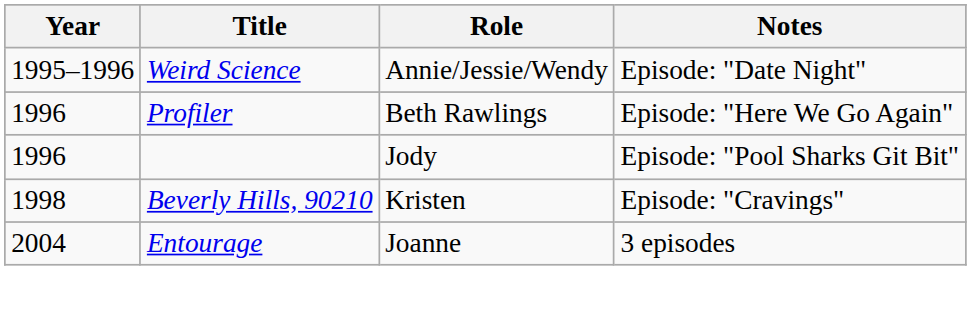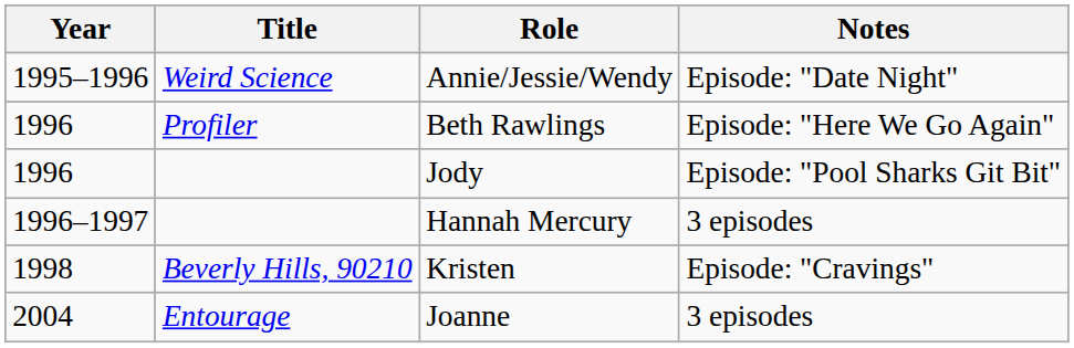+ row: 1996–1997 | Hannah Mercury | 3 episodes
